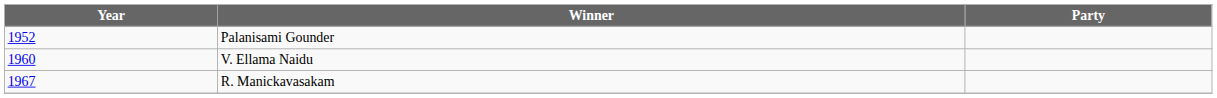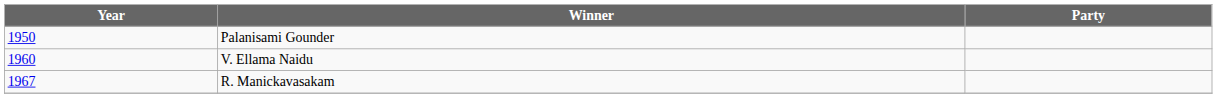Palanisami Gounder | Year: 1952 -> 1950
